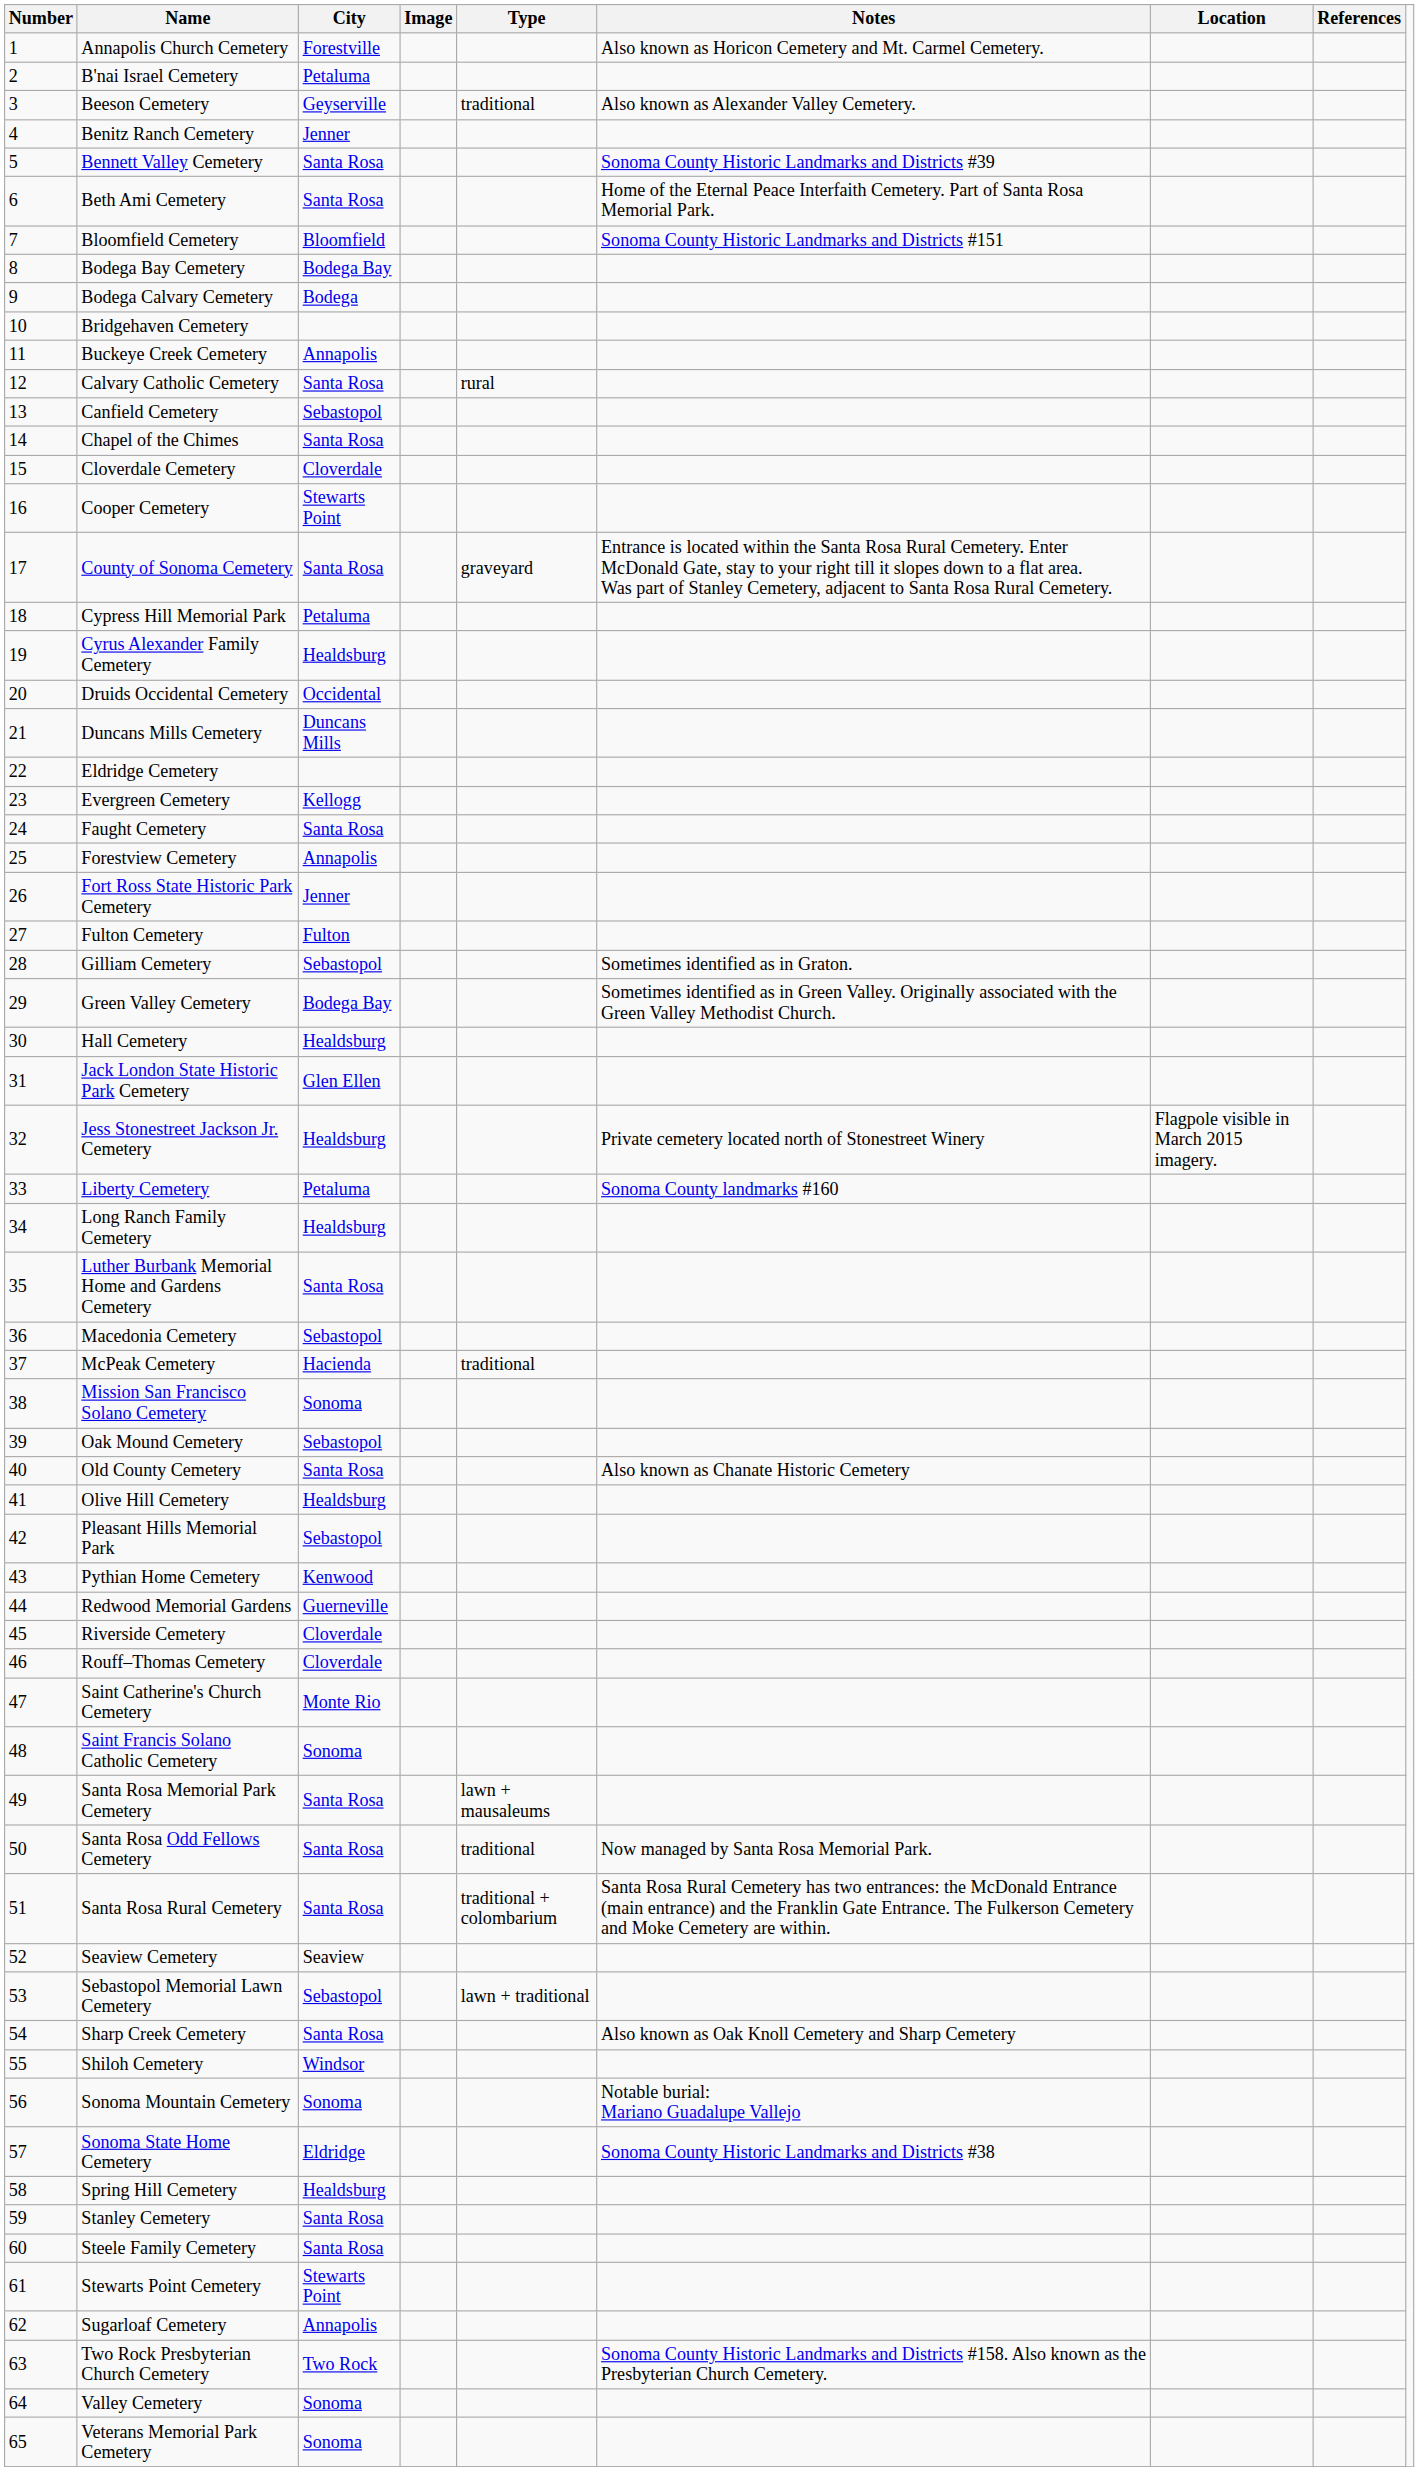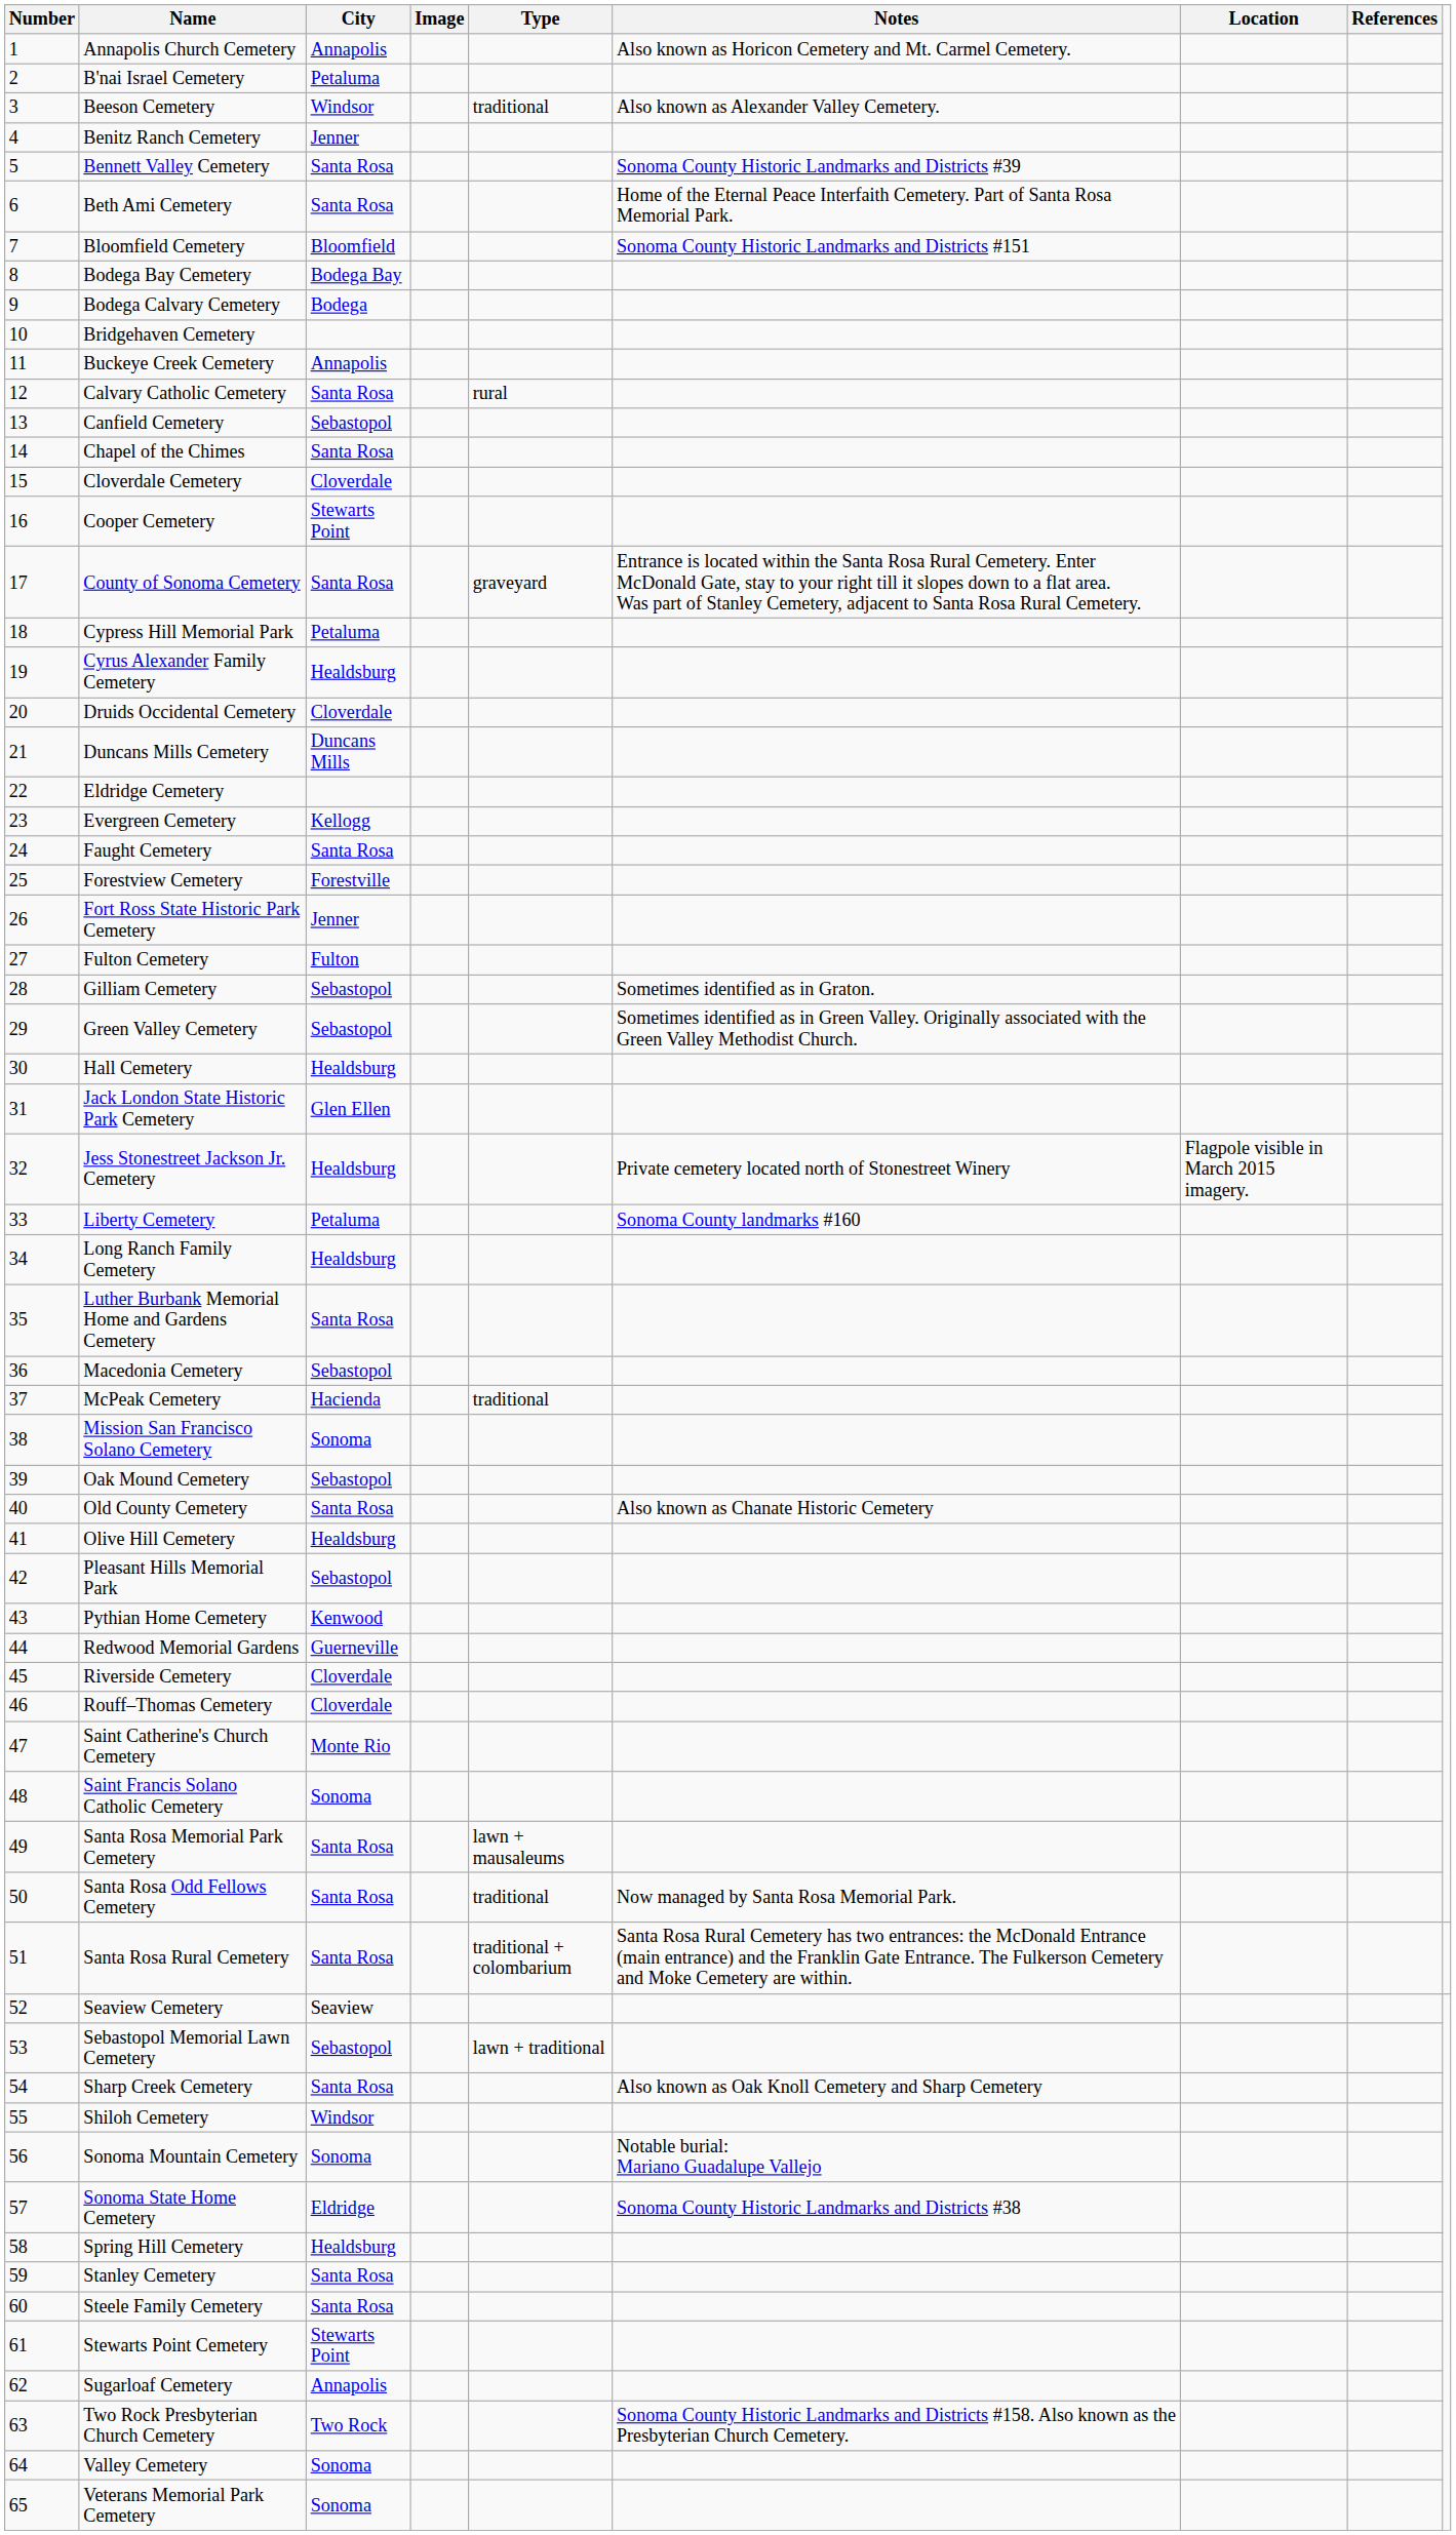Annapolis Church Cemetery | City: Forestville -> Annapolis
Beeson Cemetery | City: Geyserville -> Windsor
Druids Occidental Cemetery | City: Occidental -> Cloverdale
Forestview Cemetery | City: Annapolis -> Forestville
Green Valley Cemetery | City: Bodega Bay -> Sebastopol
